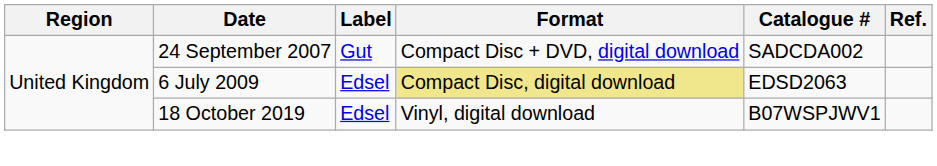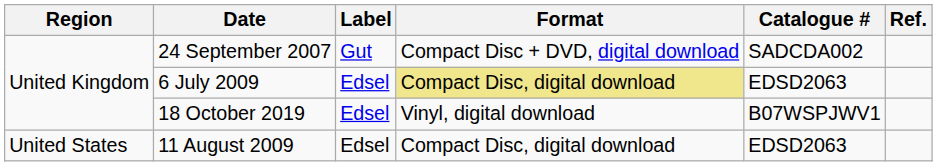+ row: United States | 11 August 2009 | Edsel | Compact Disc, digital download | EDSD2063
